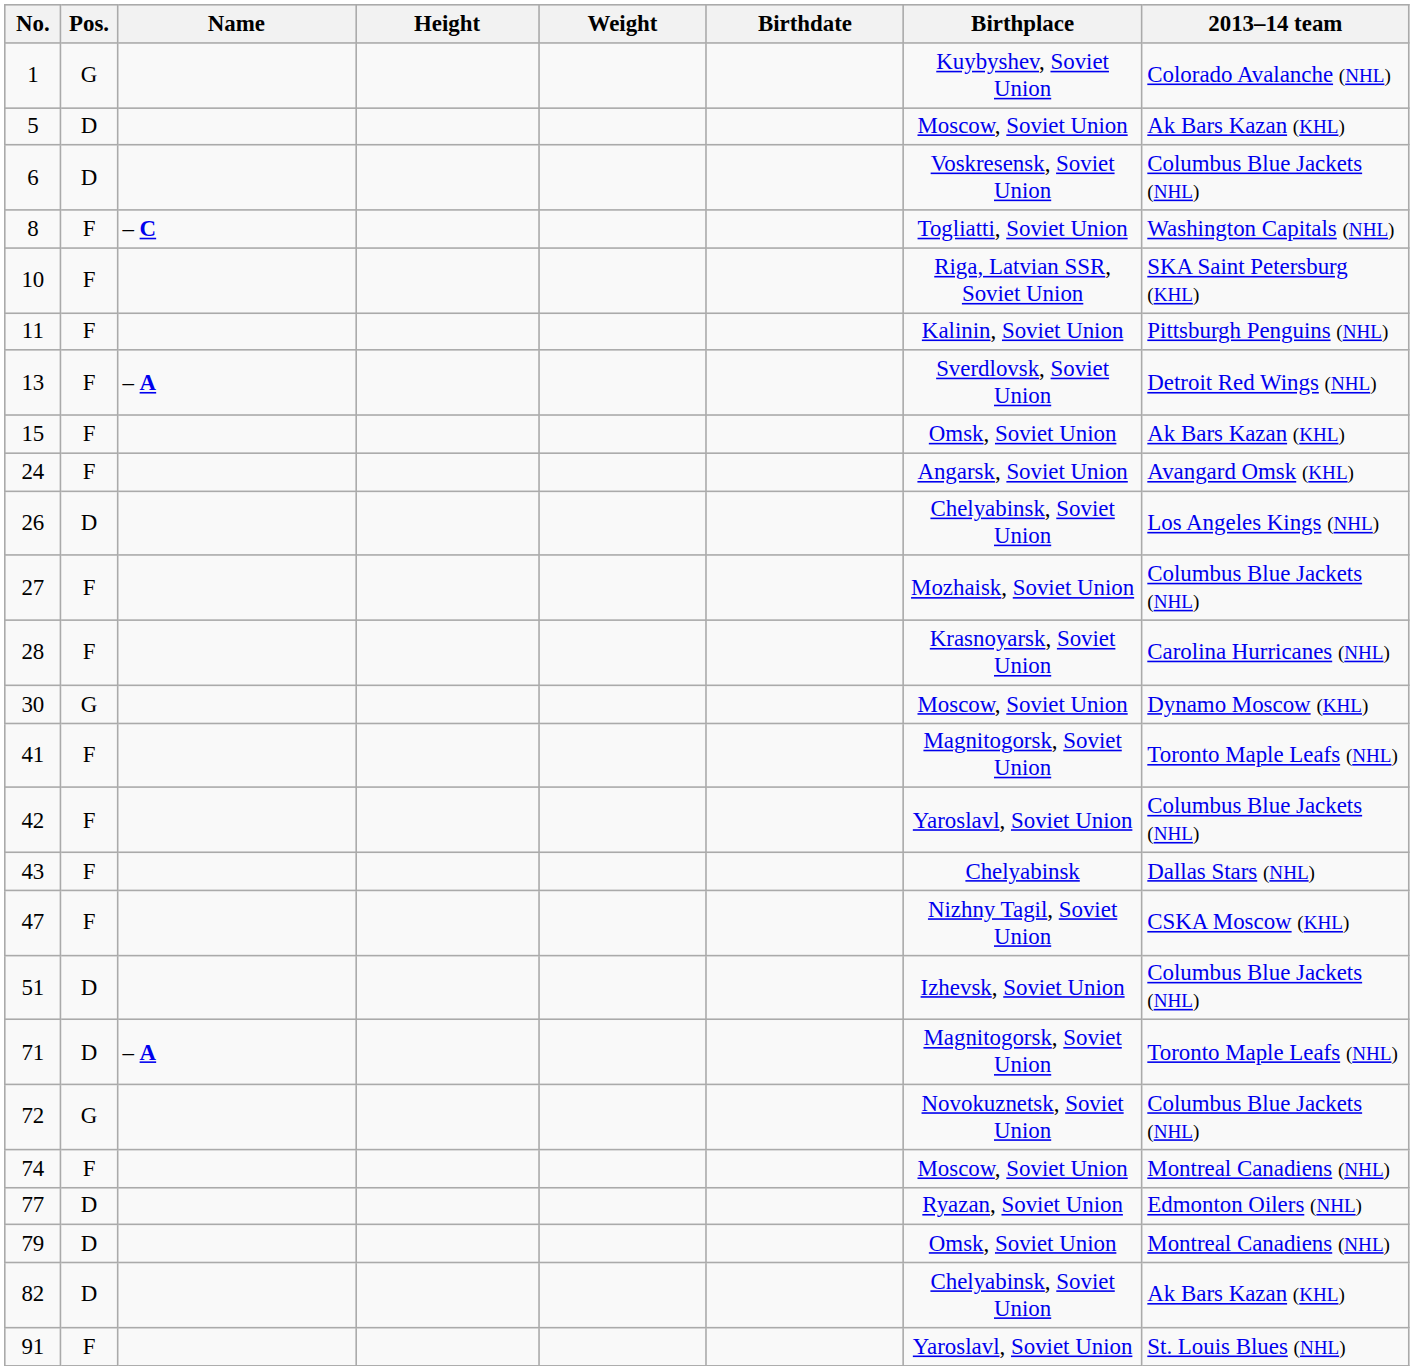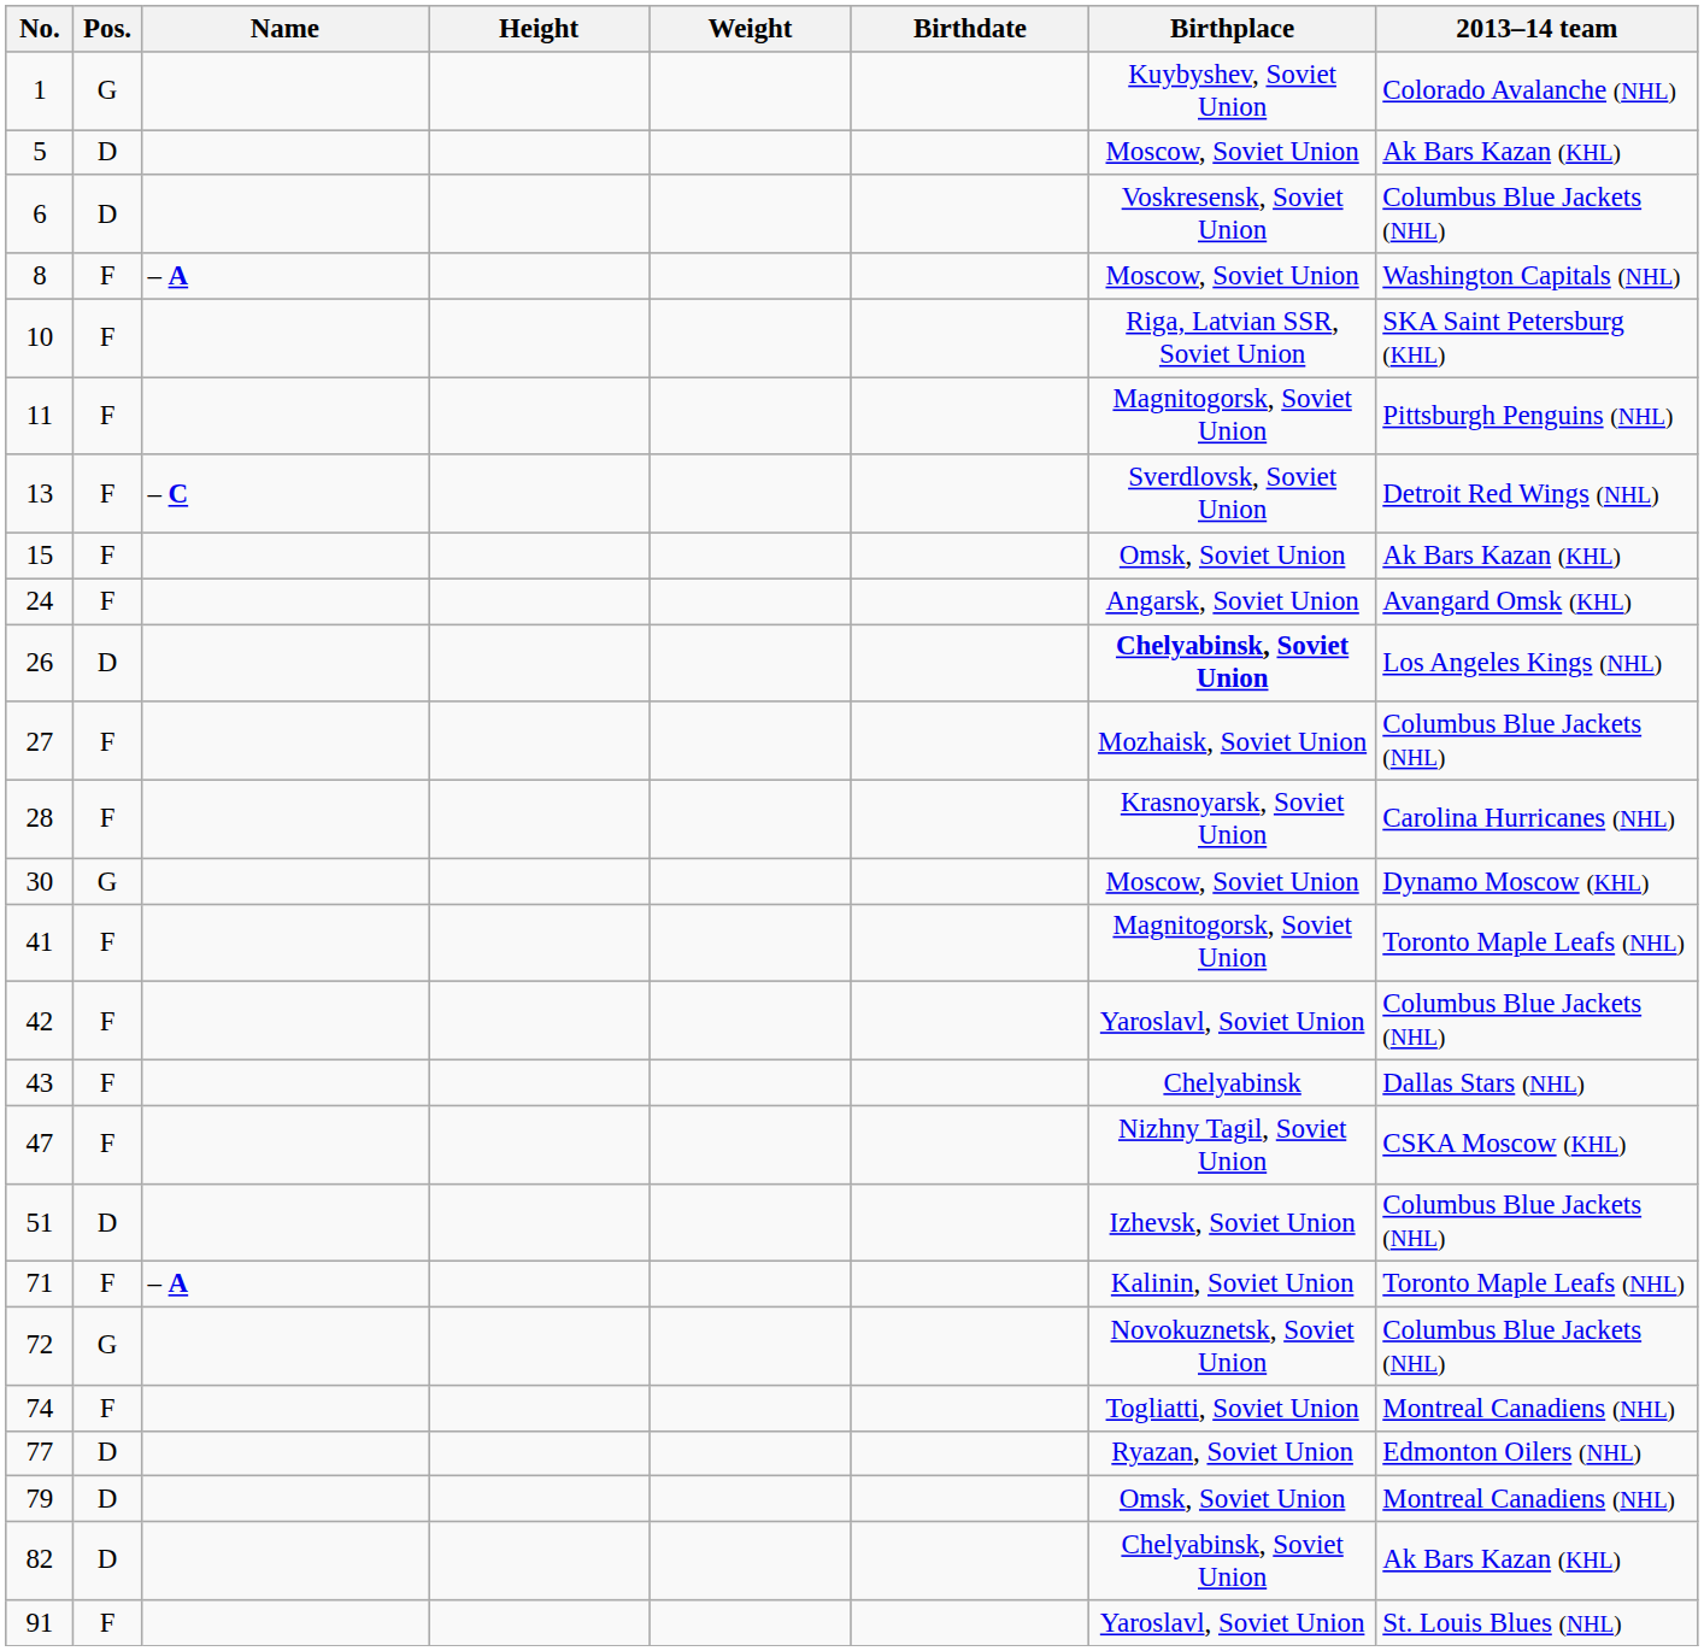8 | Name: – C -> – A
8 | Birthplace: Togliatti, Soviet Union -> Moscow, Soviet Union
11 | Birthplace: Kalinin, Soviet Union -> Magnitogorsk, Soviet Union
13 | Name: – A -> – C
26 | Birthplace: normal -> bold
71 | Pos.: D -> F
71 | Birthplace: Magnitogorsk, Soviet Union -> Kalinin, Soviet Union
74 | Birthplace: Moscow, Soviet Union -> Togliatti, Soviet Union
